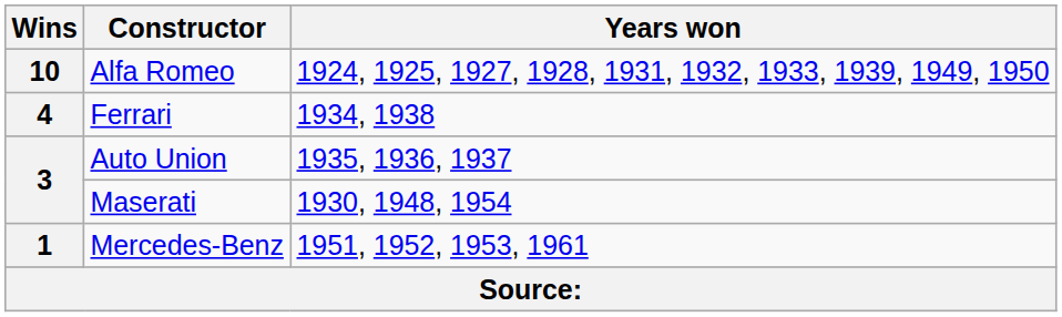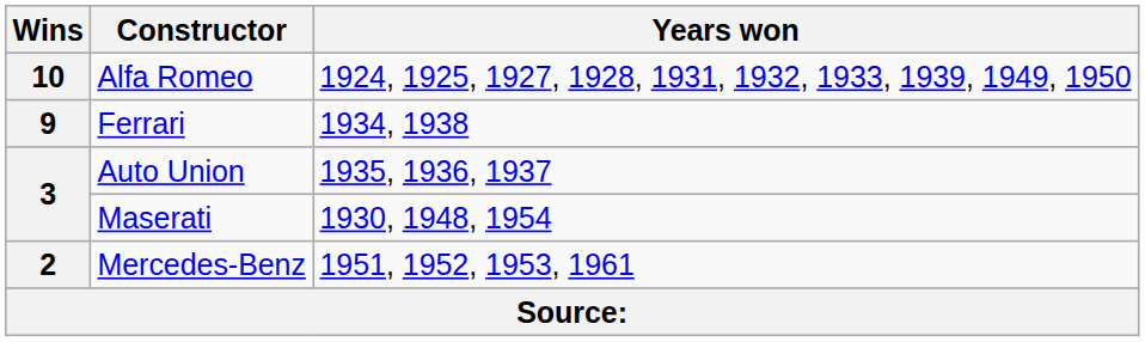Ferrari | Wins: 4 -> 9
Mercedes-Benz | Wins: 1 -> 2
